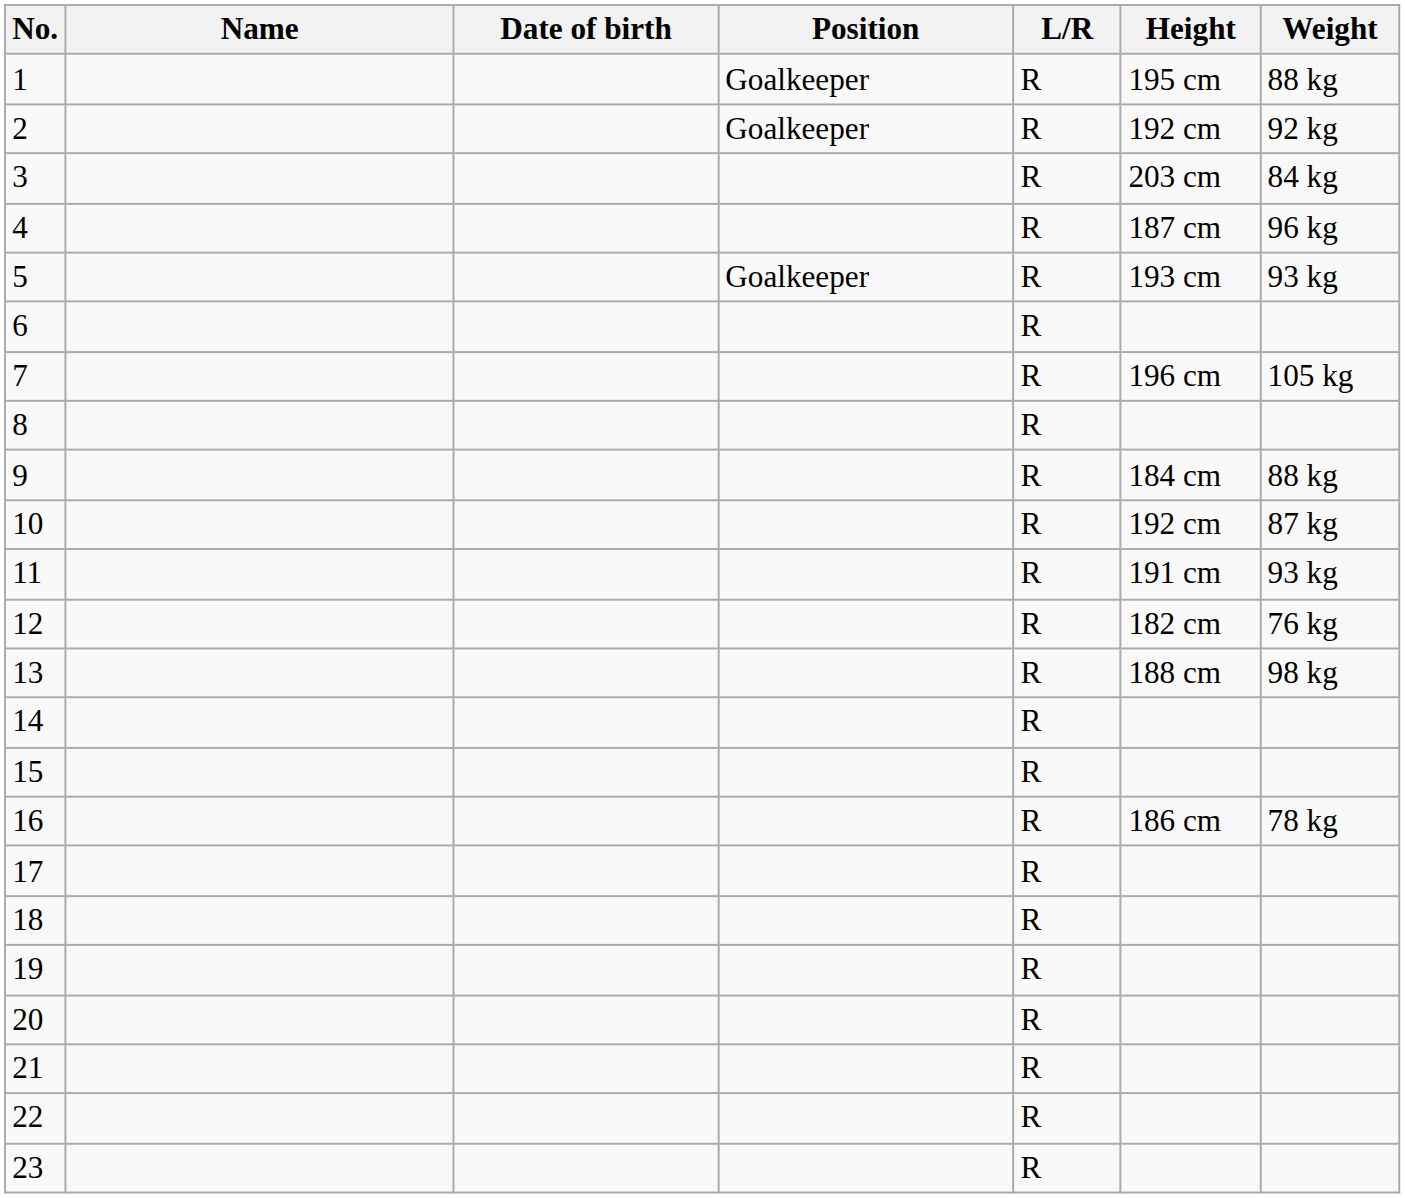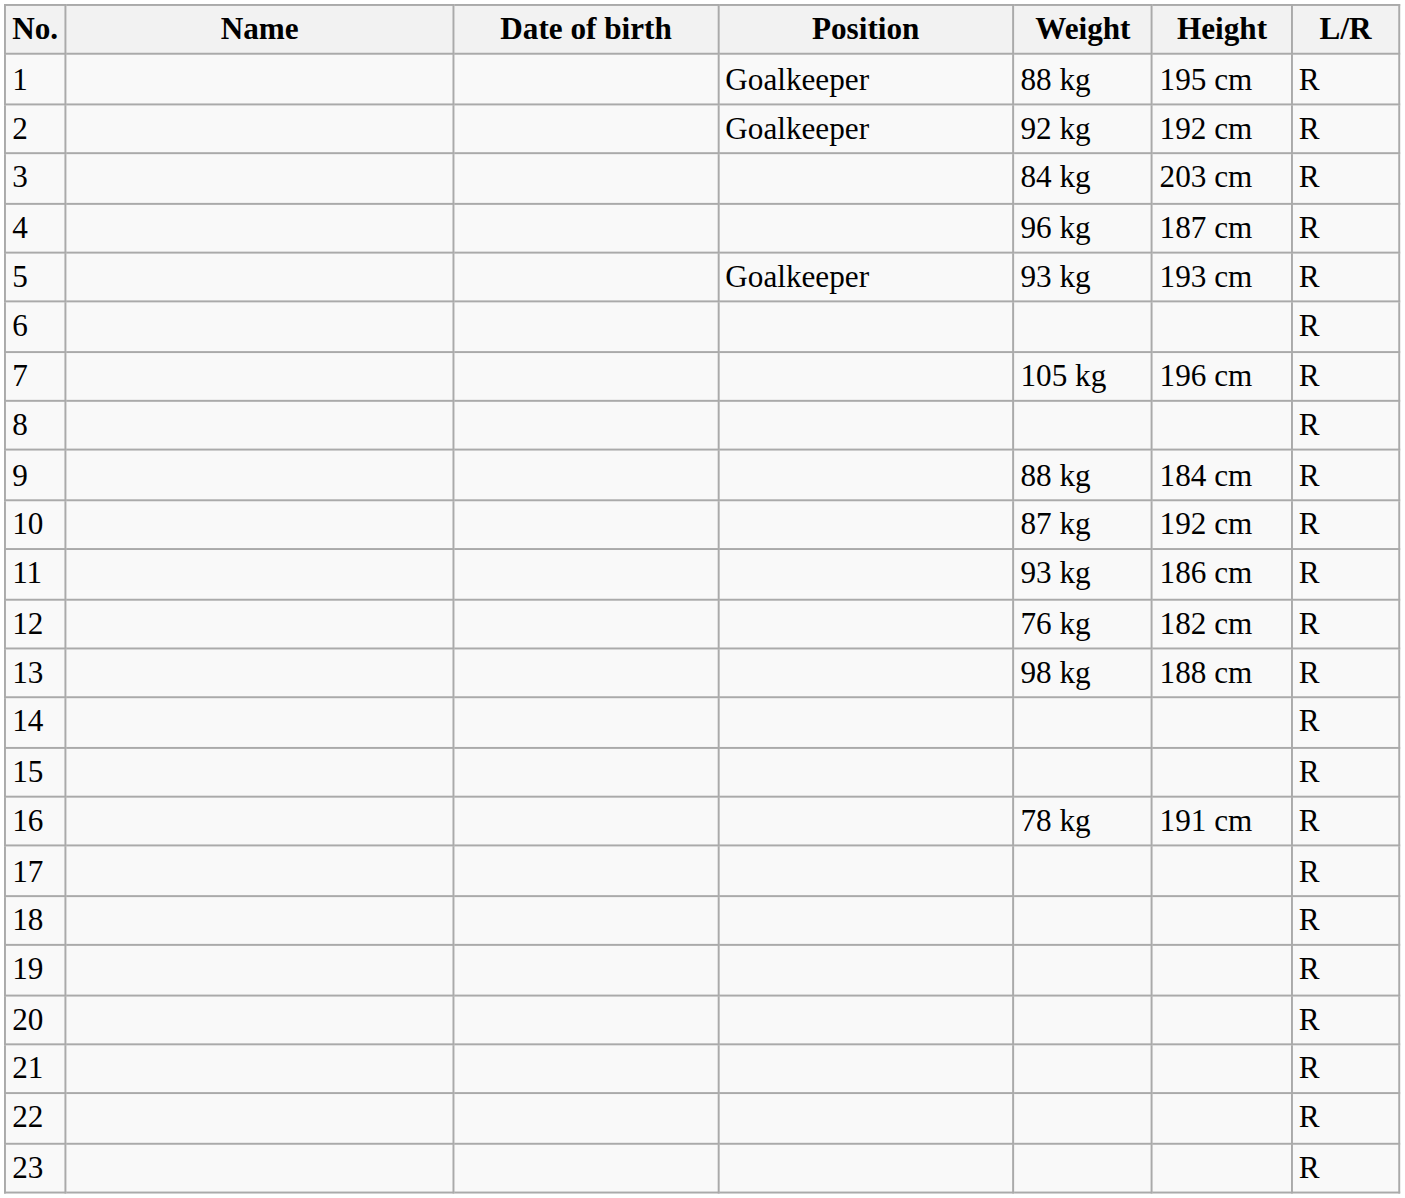columns swapped: L/R <-> Weight
11 | Height: 191 cm -> 186 cm
16 | Height: 186 cm -> 191 cm
